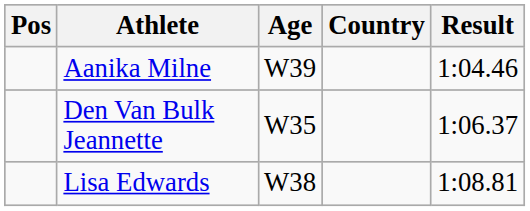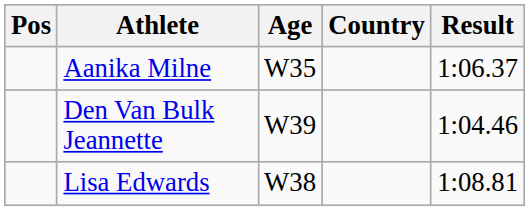Aanika Milne | Age: W39 -> W35
Aanika Milne | Result: 1:04.46 -> 1:06.37
Den Van Bulk Jeannette | Age: W35 -> W39
Den Van Bulk Jeannette | Result: 1:06.37 -> 1:04.46
